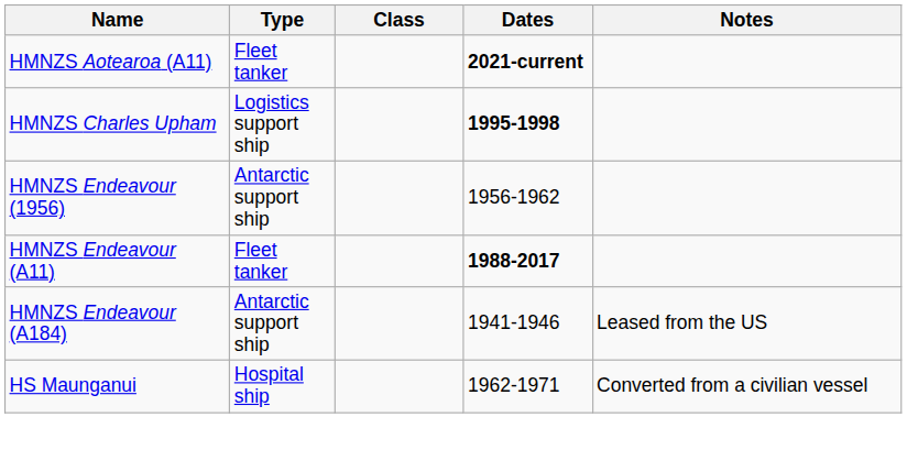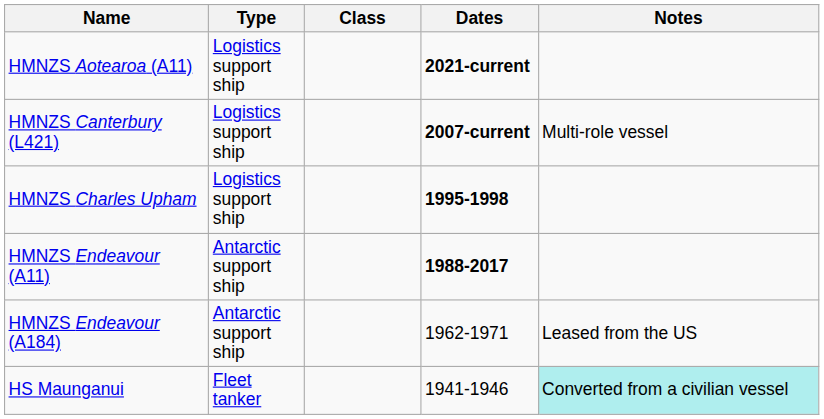HMNZS Aotearoa (A11) | Type: Fleet tanker -> Logistics support ship
+ row: HMNZS Canterbury (L421) | Logistics support ship | 2007-current | Multi-role vessel
- row: HMNZS Endeavour (1956) | Antarctic support ship | 1956-1962
HMNZS Endeavour (A11) | Type: Fleet tanker -> Antarctic support ship
HMNZS Endeavour (A184) | Dates: 1941-1946 -> 1962-1971
HS Maunganui | Type: Hospital ship -> Fleet tanker
HS Maunganui | Dates: 1962-1971 -> 1941-1946
HS Maunganui | Notes: no background -> paleturquoise background
